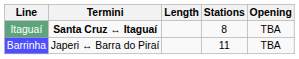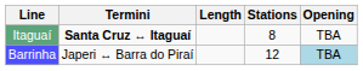Barrinha | Stations: 11 -> 12
Barrinha | Opening: no background -> lightblue background
